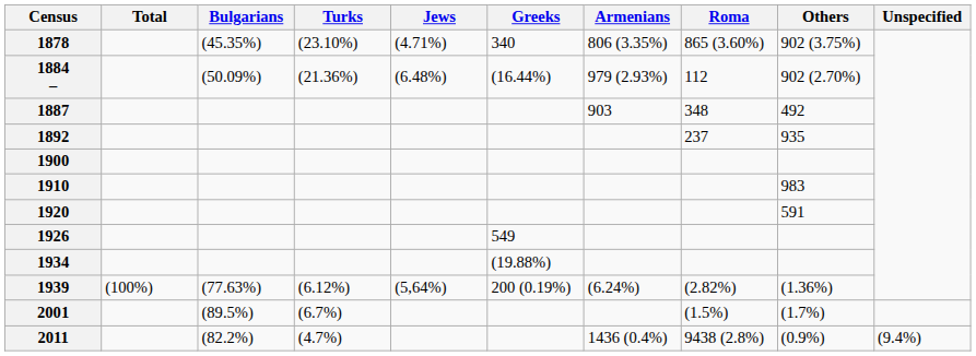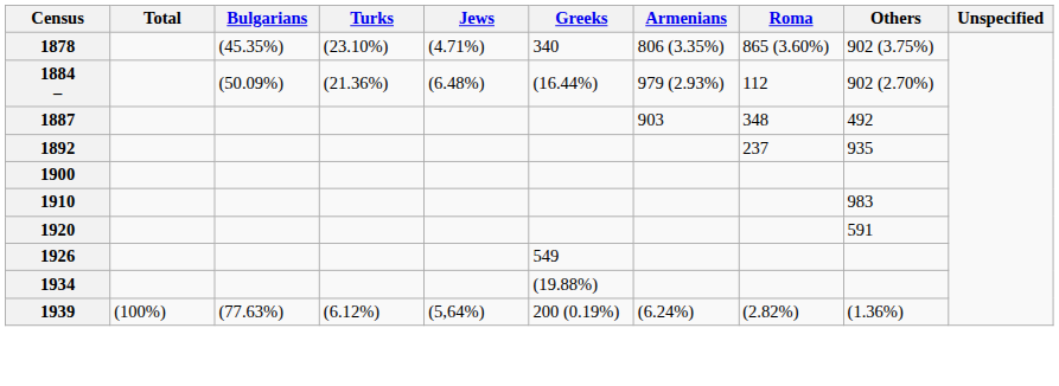- row: 2001 | (89.5%) | (6.7%) | (1.5%) | (1.7%)
- row: 2011 | (82.2%) | (4.7%) | 1436 (0.4%) | 9438 (2.8%) | (0.9%) | (9.4%)
